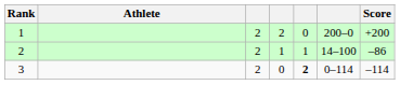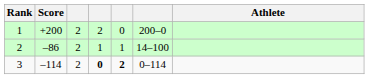columns swapped: Athlete <-> Score
3 | column 4: normal -> bold
